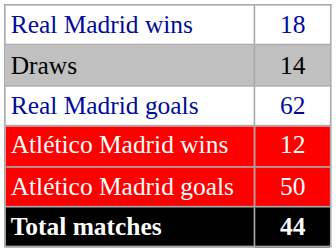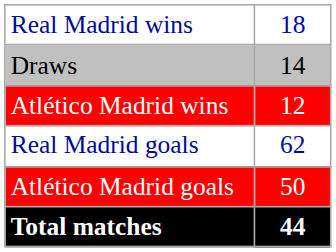rows swapped: Atlético Madrid wins <-> Real Madrid goals
